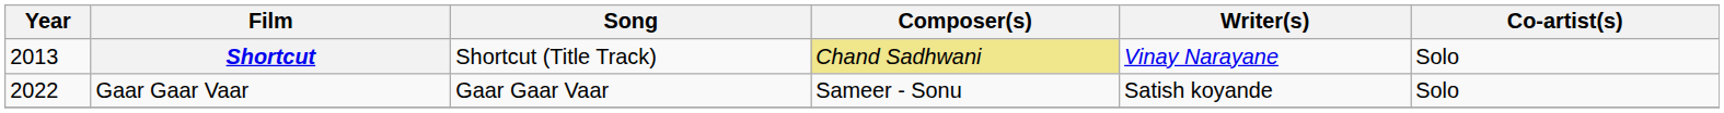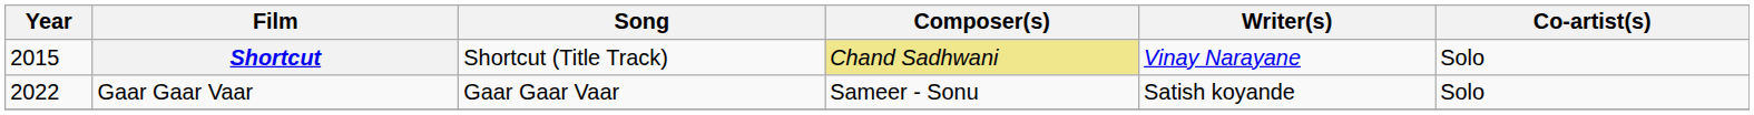Shortcut | Year: 2013 -> 2015
